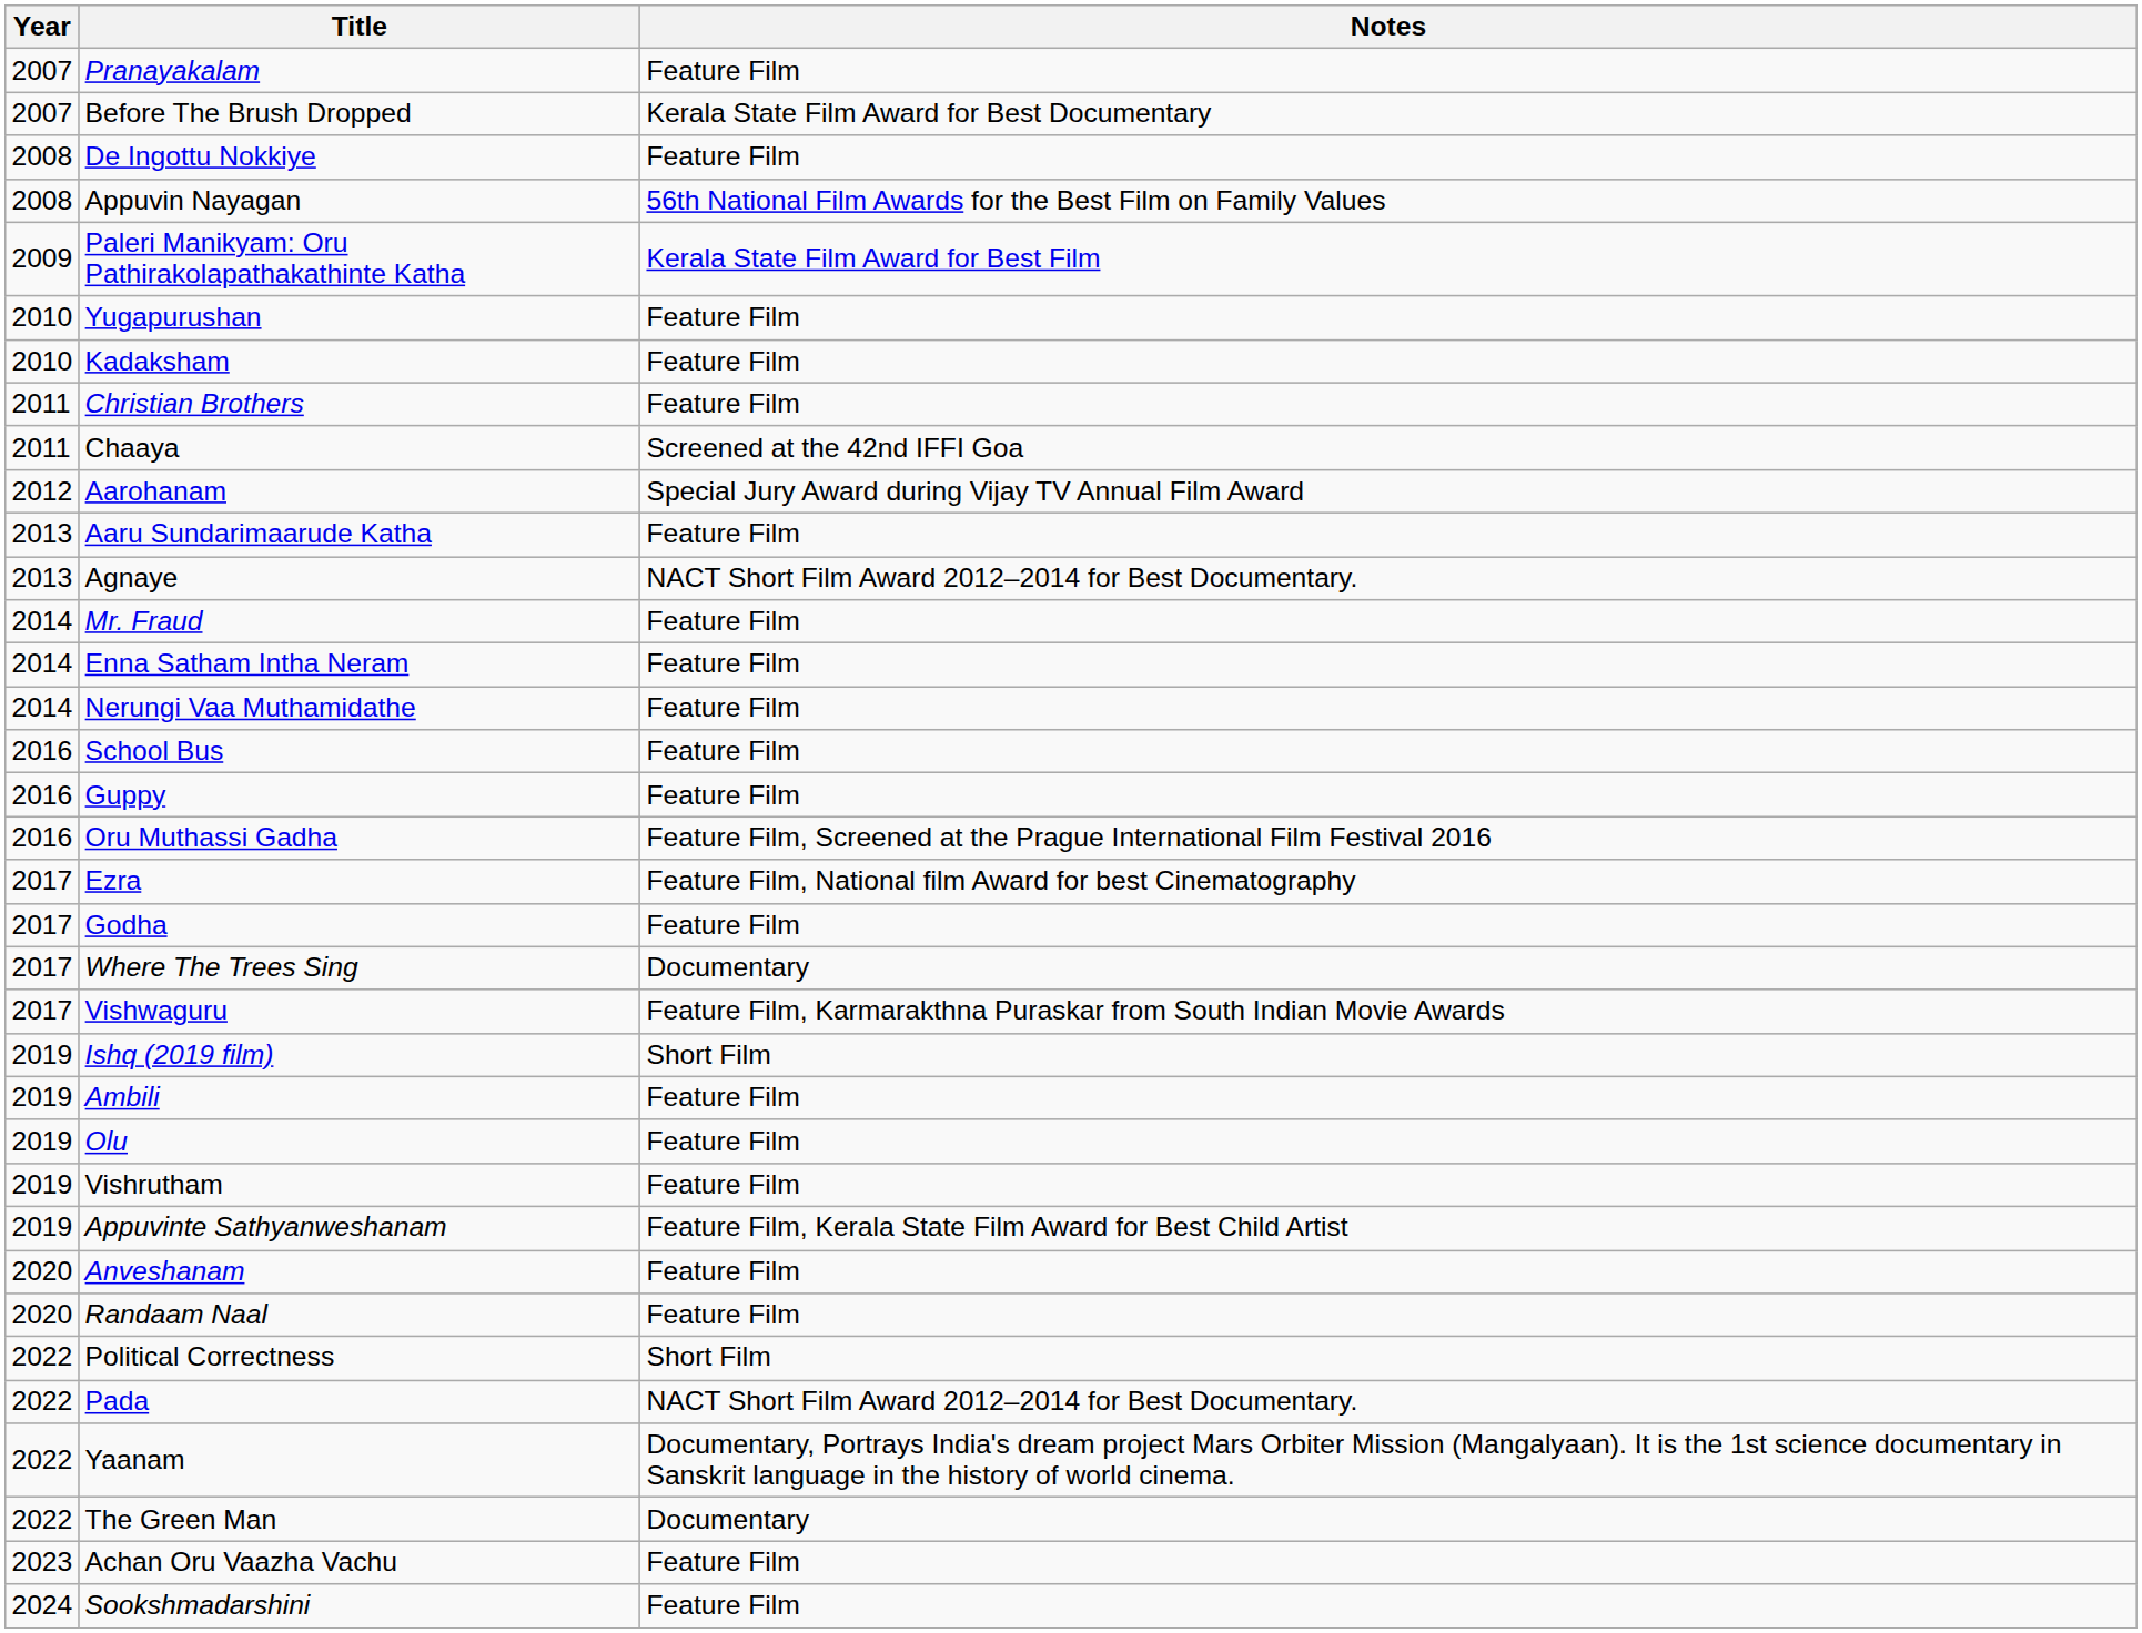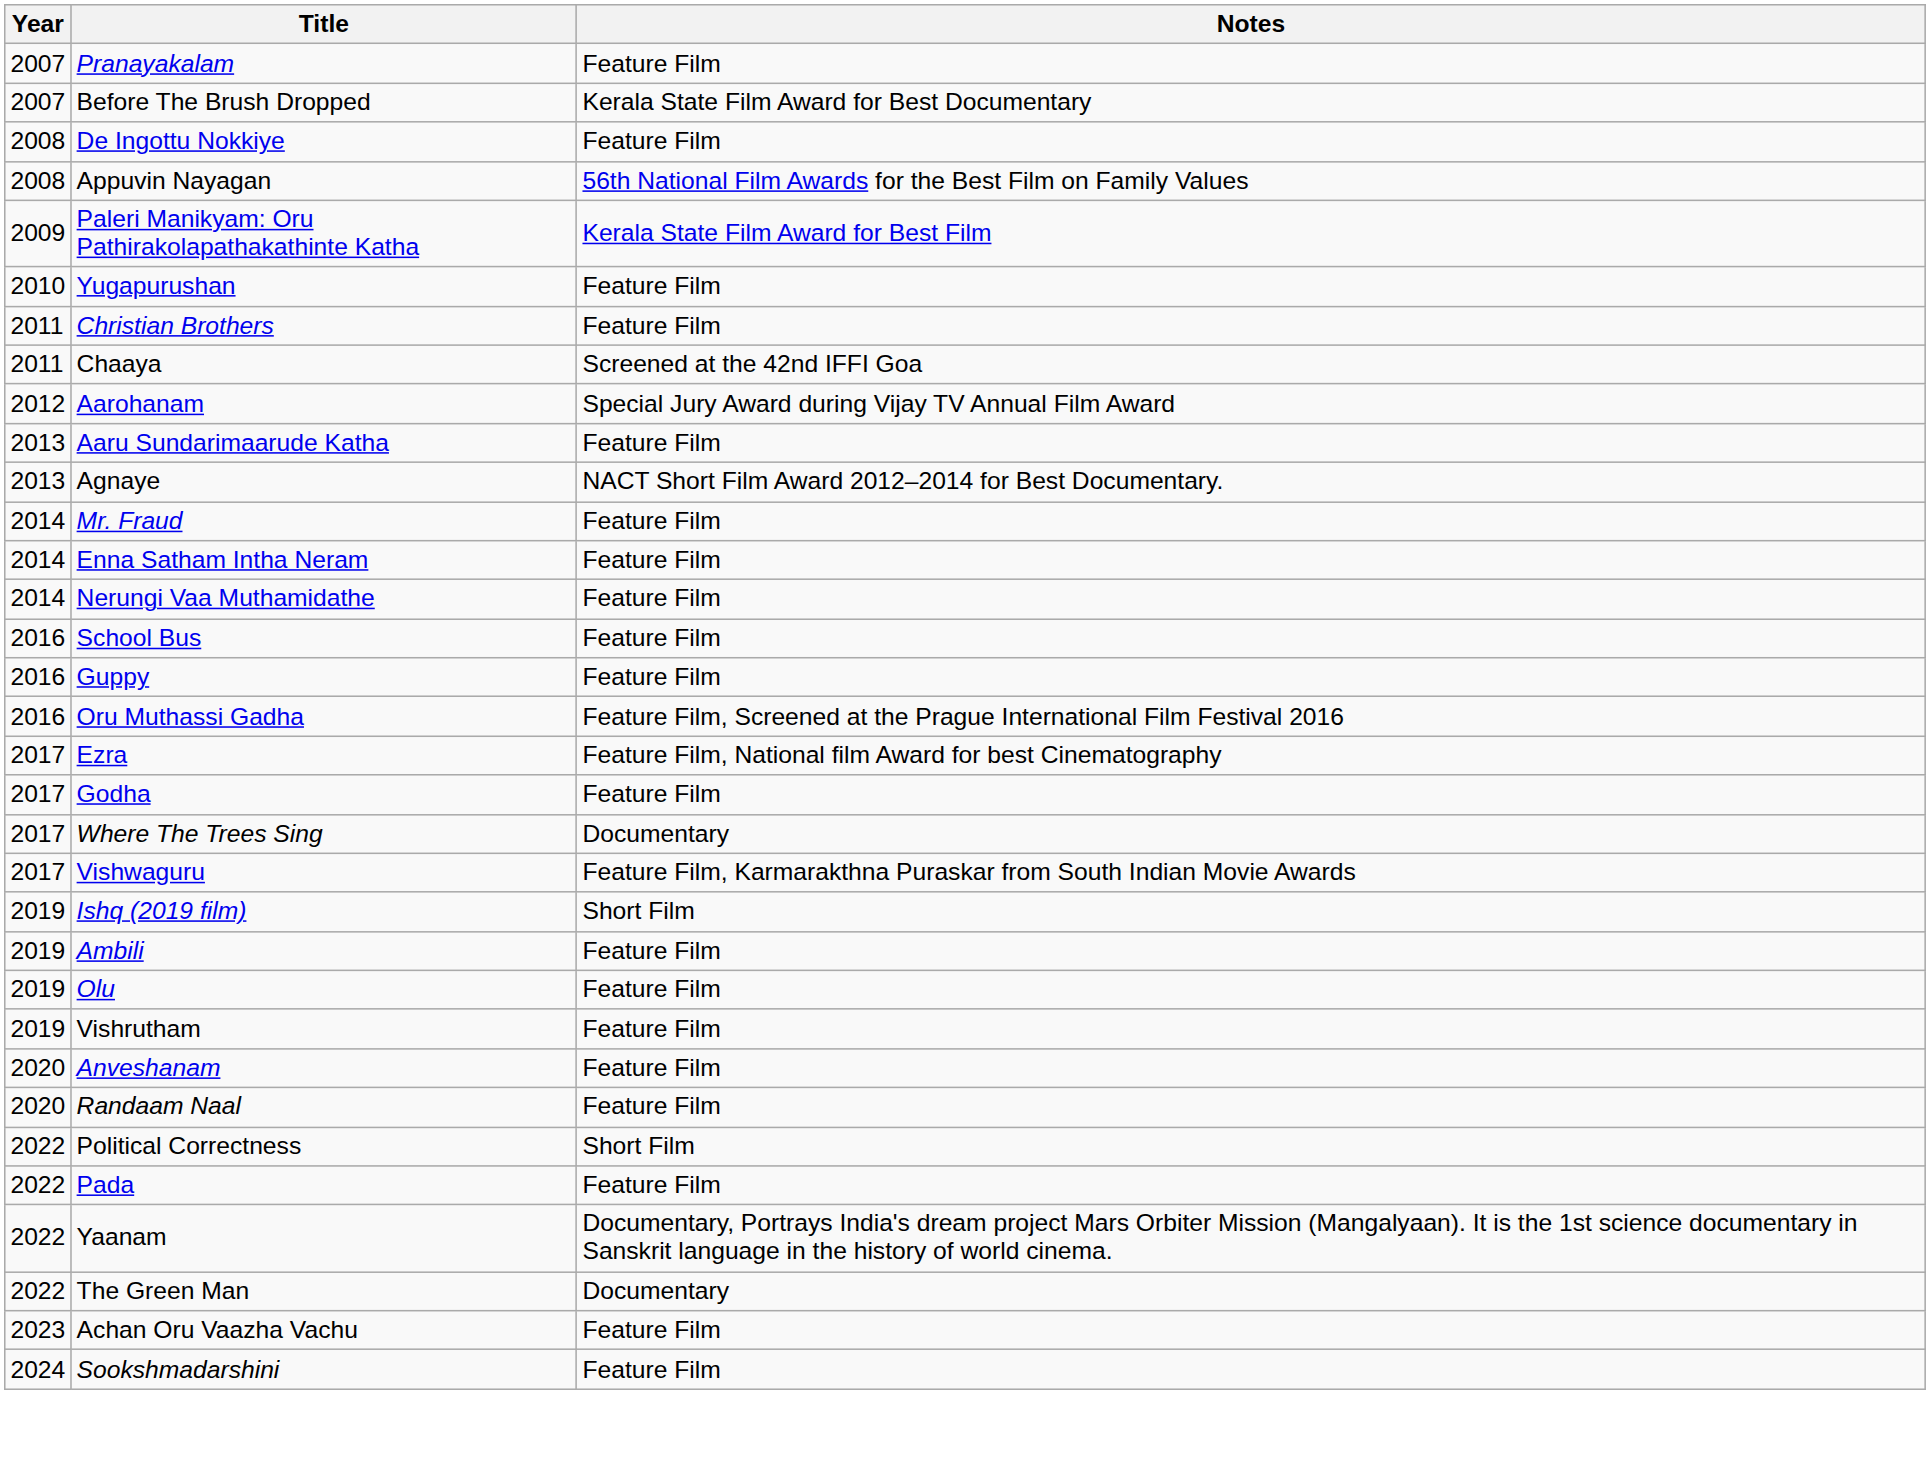- row: 2010 | Kadaksham | Feature Film
- row: 2019 | Appuvinte Sathyanweshanam | Feature Film, Kerala State Film Award for Best Child Artist
Pada | Notes: NACT Short Film Award 2012–2014 for Best Documentary. -> Feature Film
